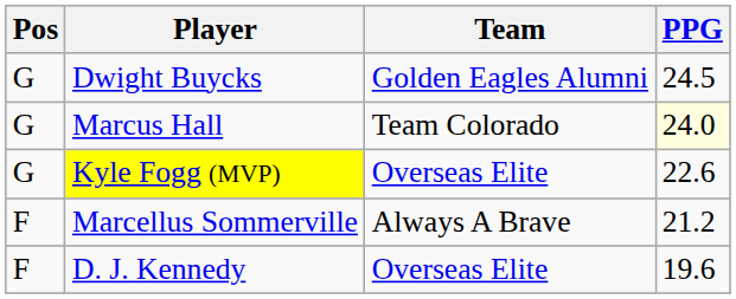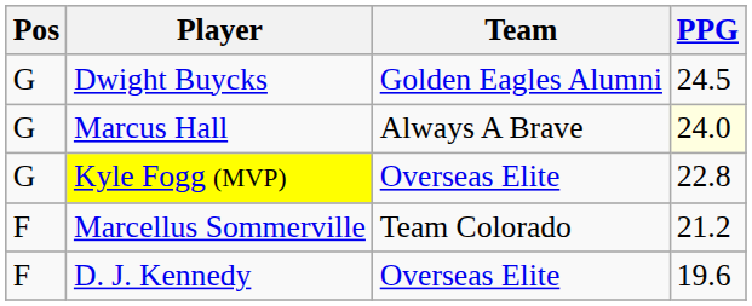Marcus Hall | Team: Team Colorado -> Always A Brave
Kyle Fogg (MVP) | PPG: 22.6 -> 22.8
Marcellus Sommerville | Team: Always A Brave -> Team Colorado
